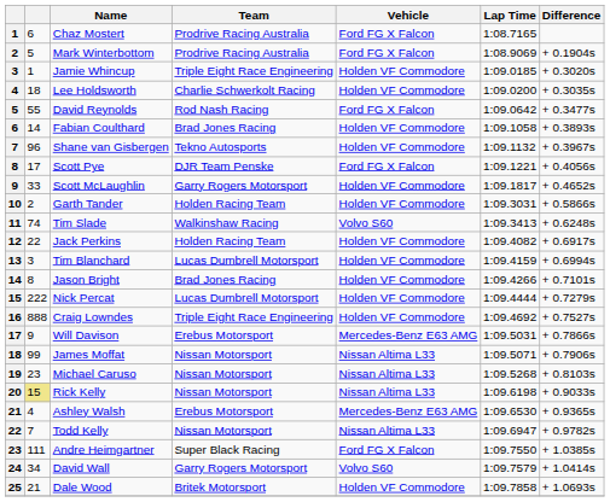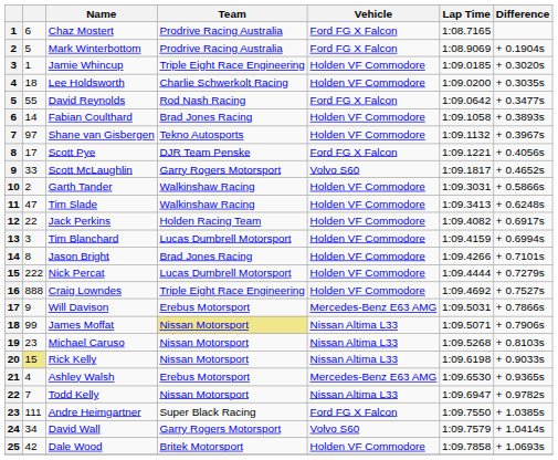Shane van Gisbergen | column 2: 96 -> 97
Scott McLaughlin | Vehicle: Holden VF Commodore -> Volvo S60
Garth Tander | Team: Holden Racing Team -> Walkinshaw Racing
Tim Slade | column 2: 74 -> 47
Tim Slade | Vehicle: Volvo S60 -> Holden VF Commodore
James Moffat | Team: no background -> khaki background
Dale Wood | column 2: 21 -> 42
